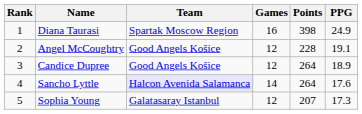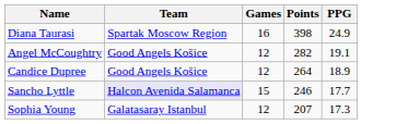- column: Rank | 1 | 2 | 3 | 4 | 5
Angel McCoughtry | Points: 228 -> 282
Sancho Lyttle | Games: 14 -> 15
Sancho Lyttle | Points: 264 -> 246
Sancho Lyttle | PPG: 17.6 -> 17.7
